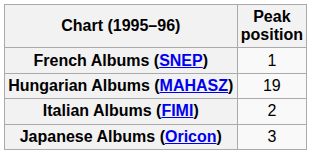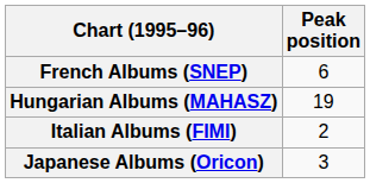French Albums (SNEP) | Peak position: 1 -> 6
